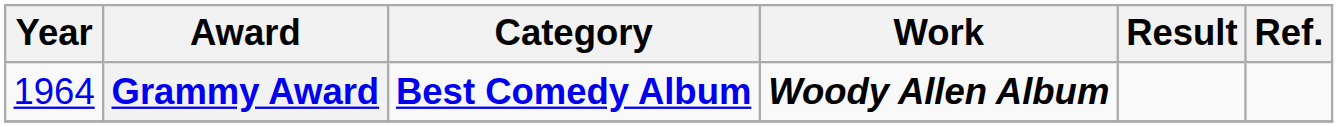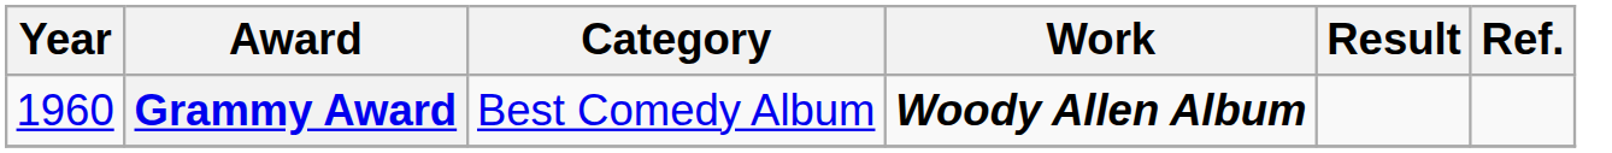Grammy Award | Year: 1964 -> 1960
Grammy Award | Category: bold -> normal
